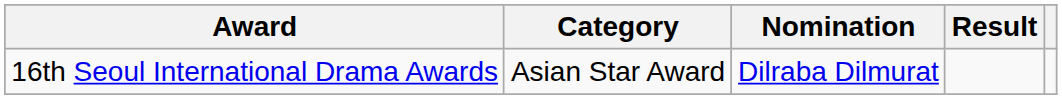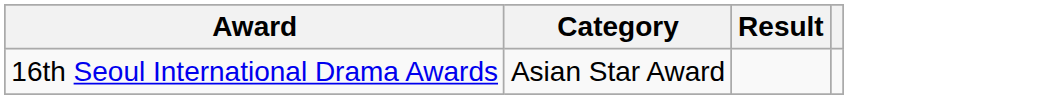- column: Nomination | Dilraba Dilmurat
